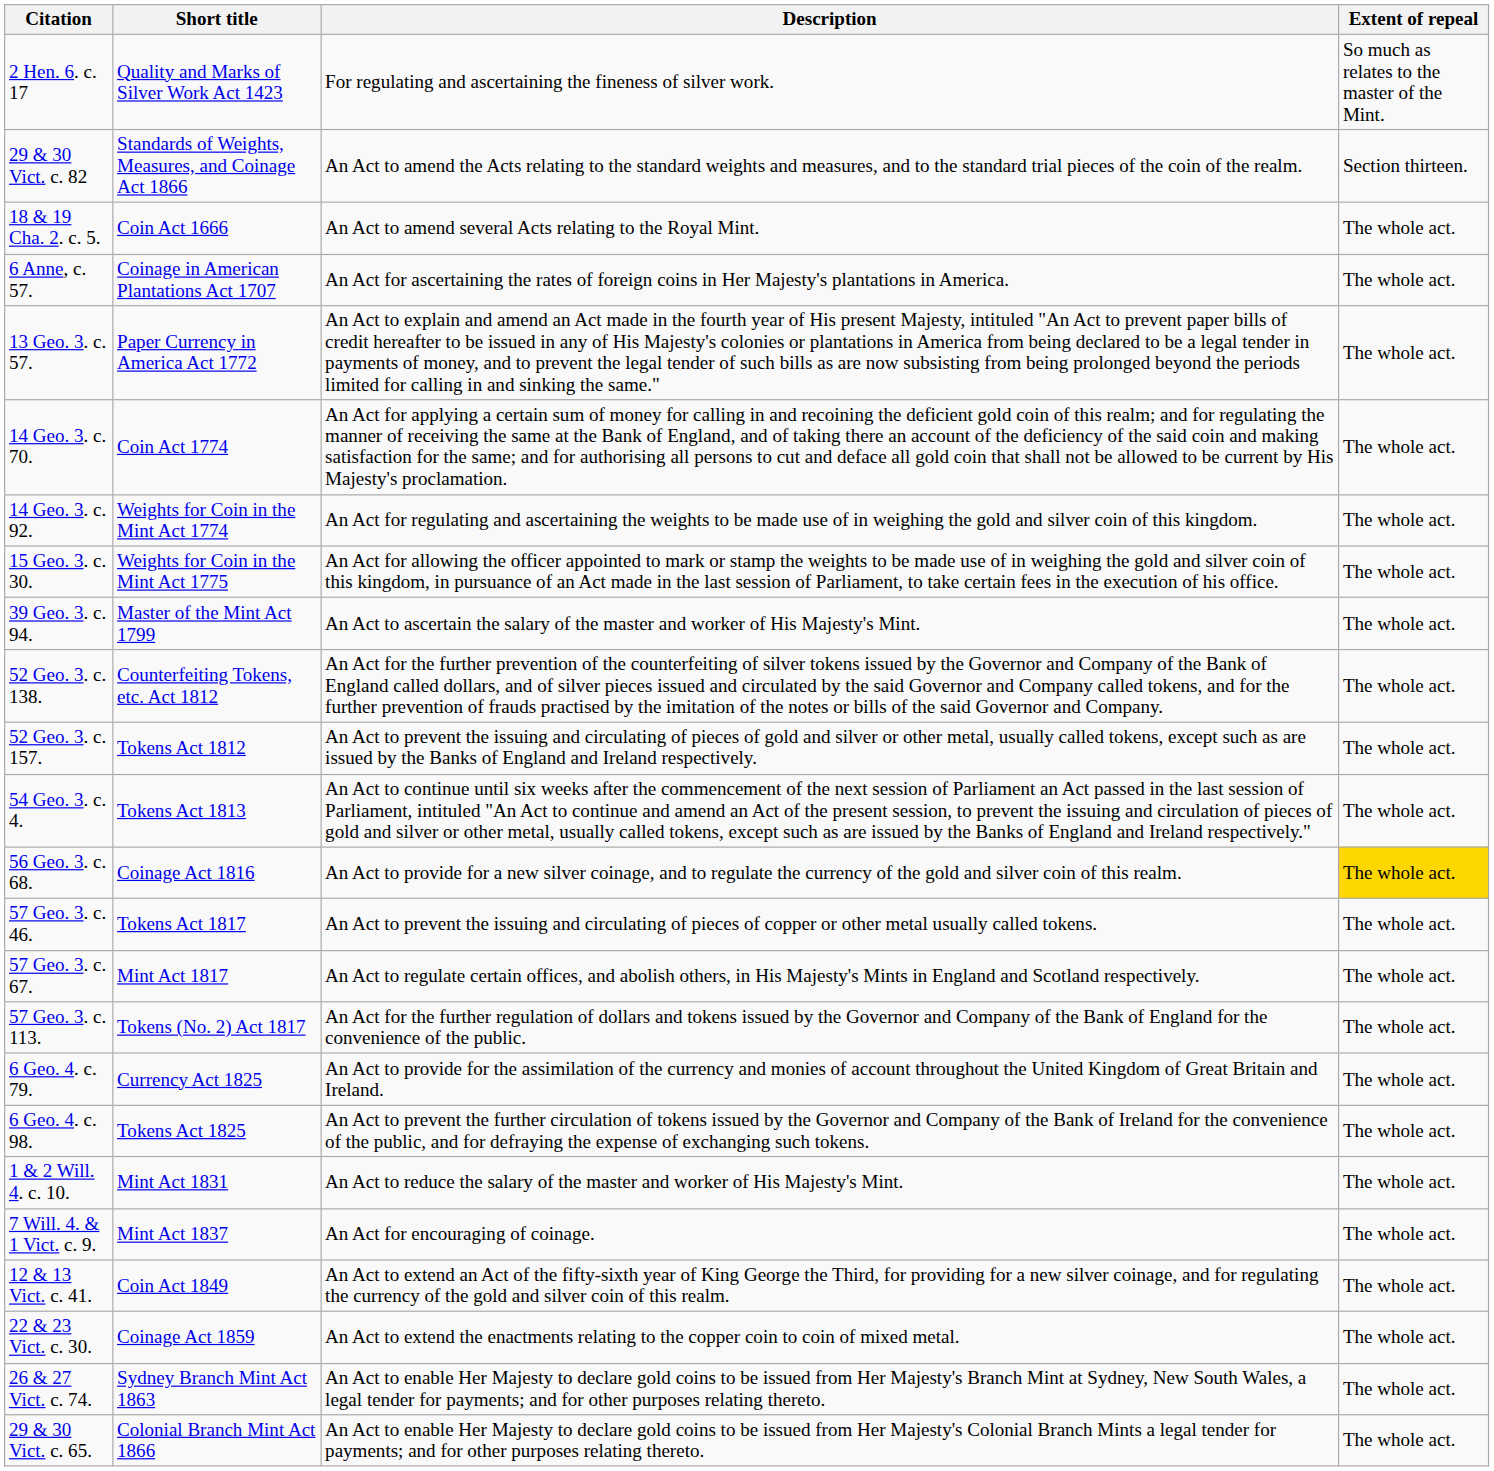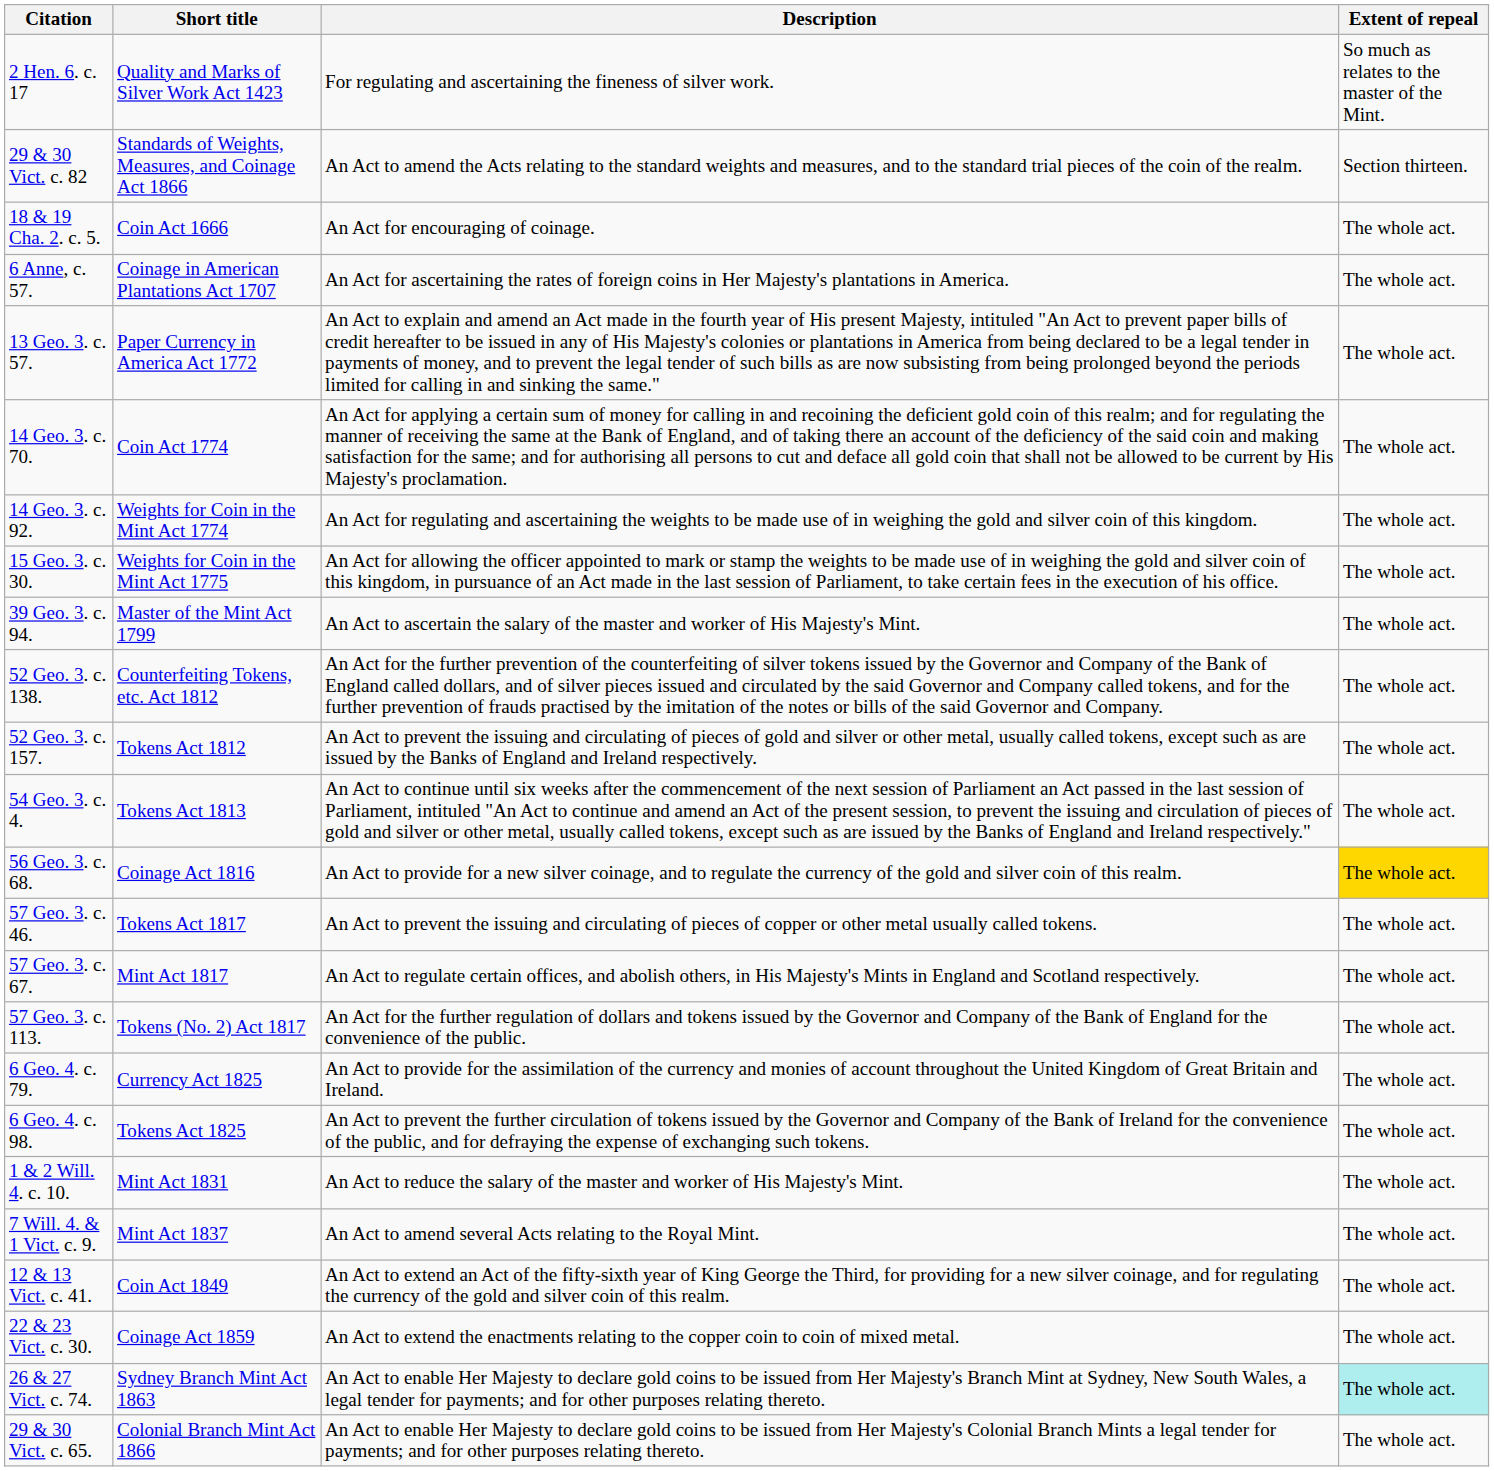18 & 19 Cha. 2. c. 5. | Description: An Act to amend several Acts relating to the Royal Mint. -> An Act for encouraging of coinage.
7 Will. 4. & 1 Vict. c. 9. | Description: An Act for encouraging of coinage. -> An Act to amend several Acts relating to the Royal Mint.
26 & 27 Vict. c. 74. | Extent of repeal: no background -> paleturquoise background
